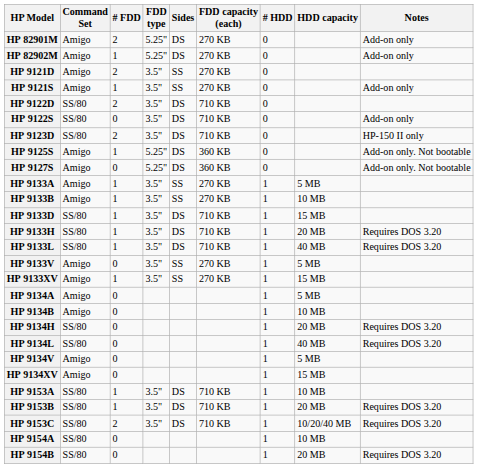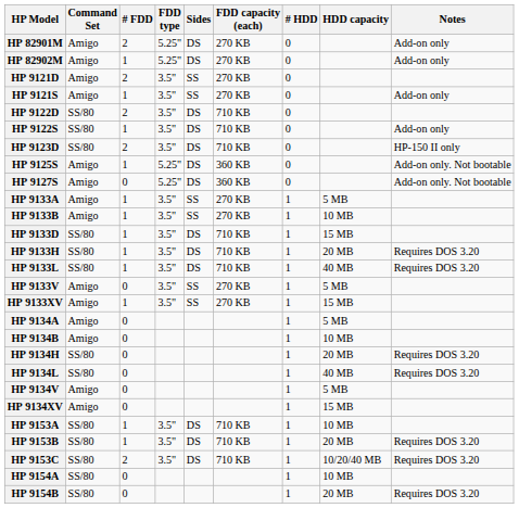HP 9122S | # FDD: 0 -> 1
